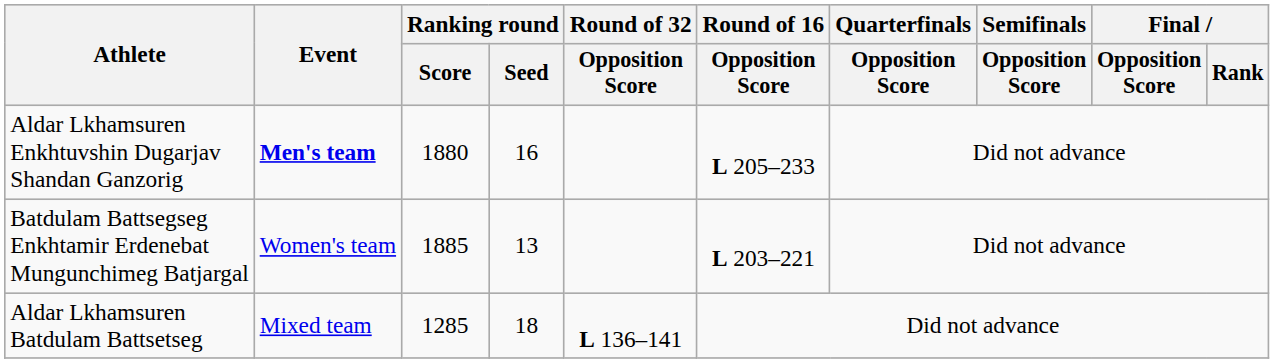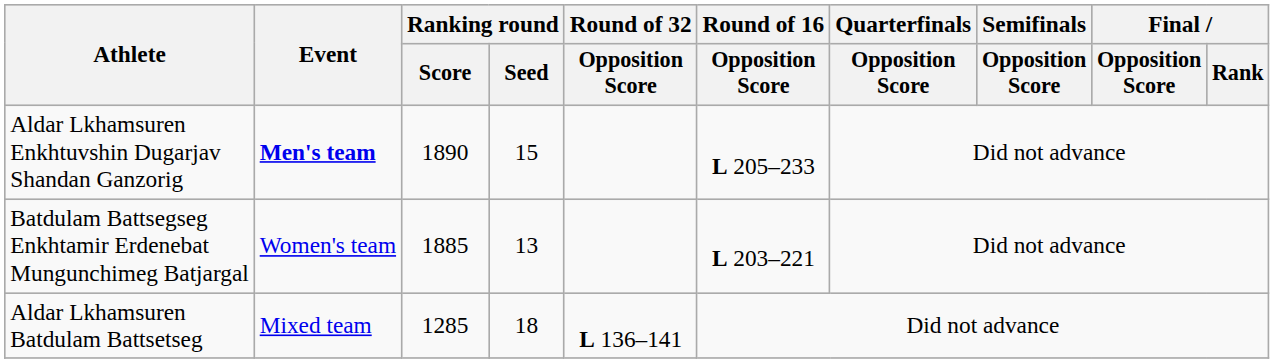Aldar Lkhamsuren Enkhtuvshin Dugarjav Shandan Ganzorig | Ranking round / Score: 1880 -> 1890
Aldar Lkhamsuren Enkhtuvshin Dugarjav Shandan Ganzorig | Ranking round / Seed: 16 -> 15
